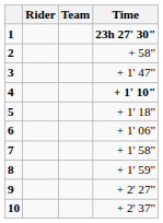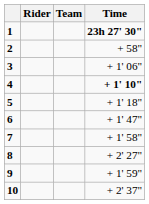3 | Time: + 1' 47" -> + 1' 06"
6 | Time: + 1' 06" -> + 1' 47"
8 | Time: + 1' 59" -> + 2' 27"
9 | Time: + 2' 27" -> + 1' 59"
